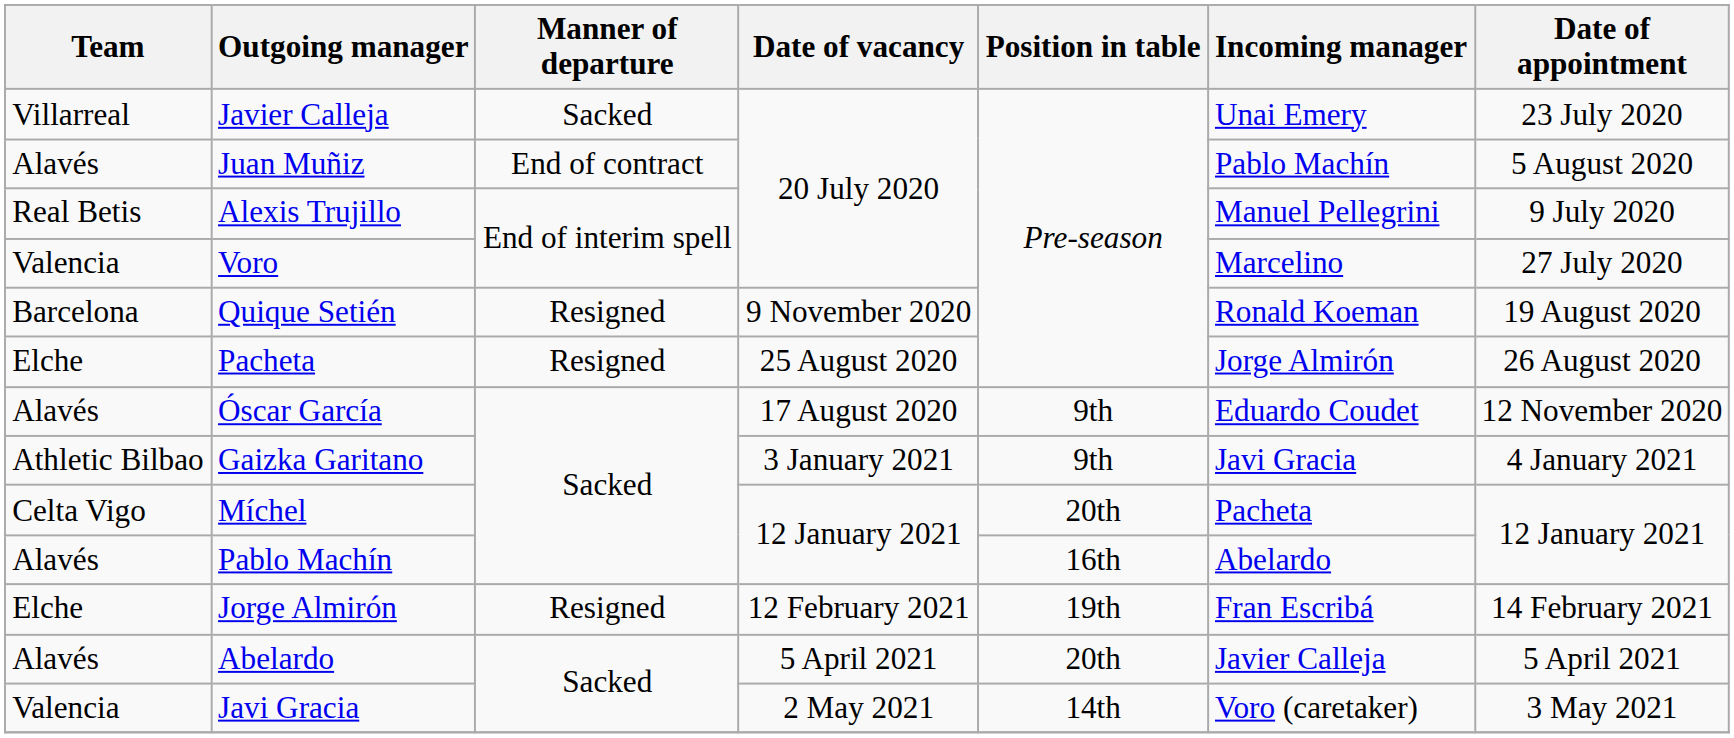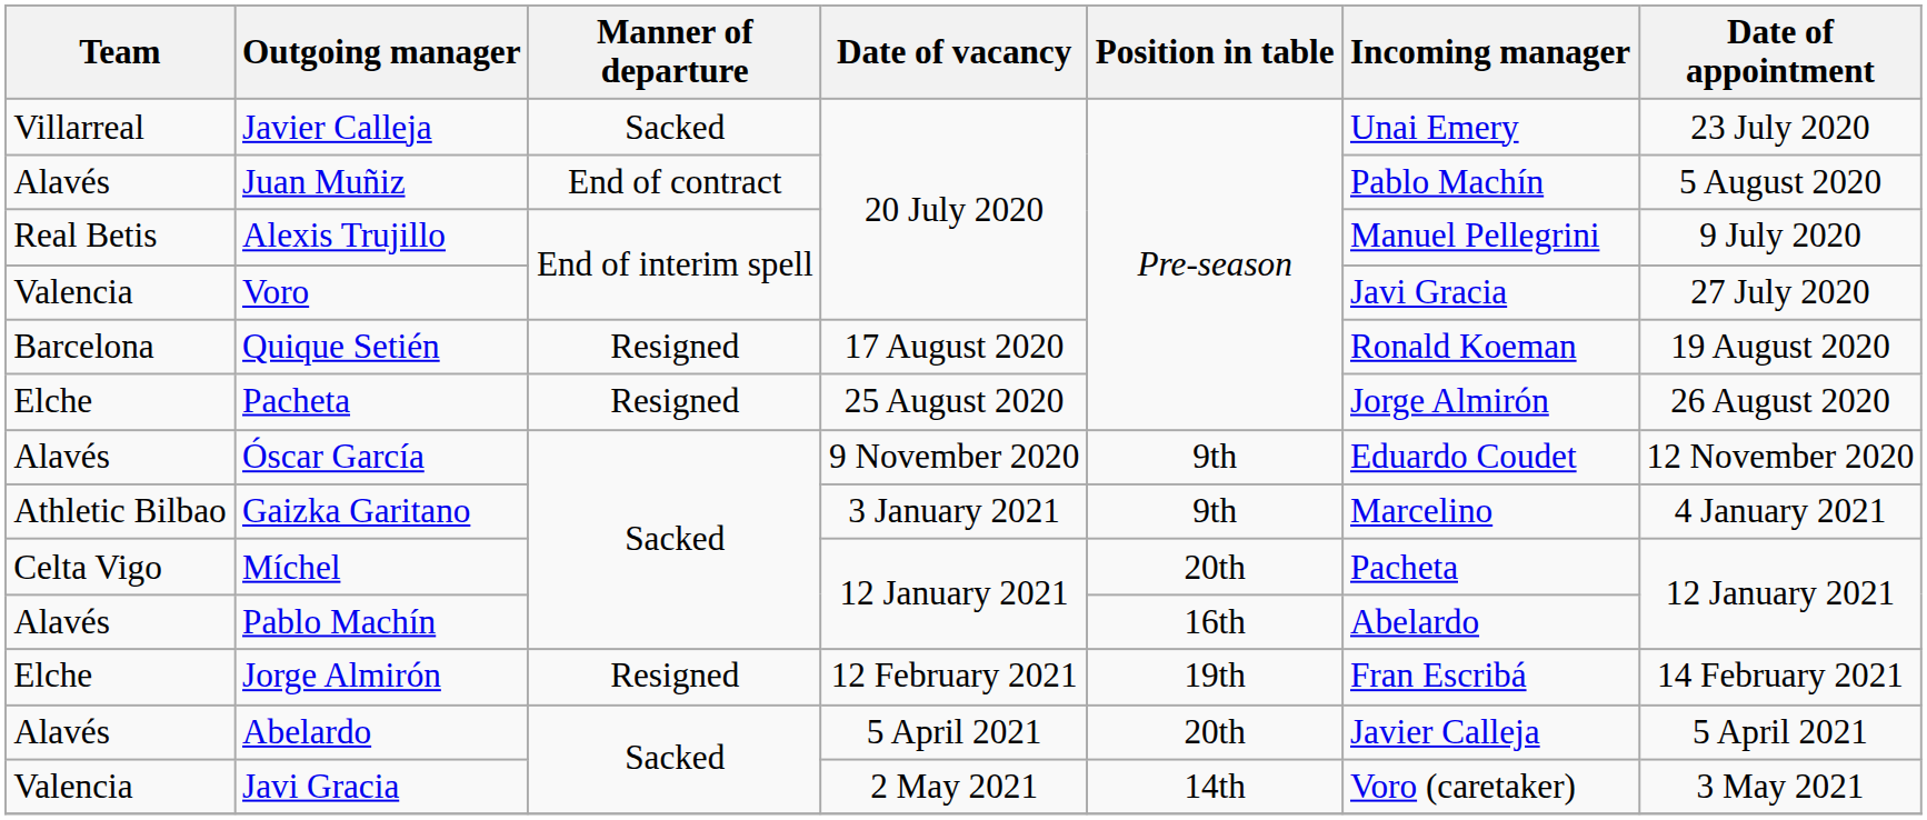Voro | Incoming manager: Marcelino -> Javi Gracia
Quique Setién | Date of vacancy: 9 November 2020 -> 17 August 2020
Óscar García | Date of vacancy: 17 August 2020 -> 9 November 2020
Gaizka Garitano | Incoming manager: Javi Gracia -> Marcelino
